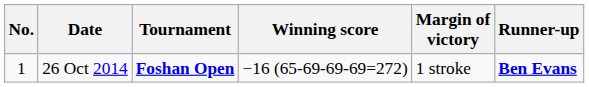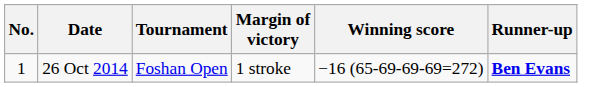columns swapped: Winning score <-> Margin of victory
26 Oct 2014 | Tournament: bold -> normal
